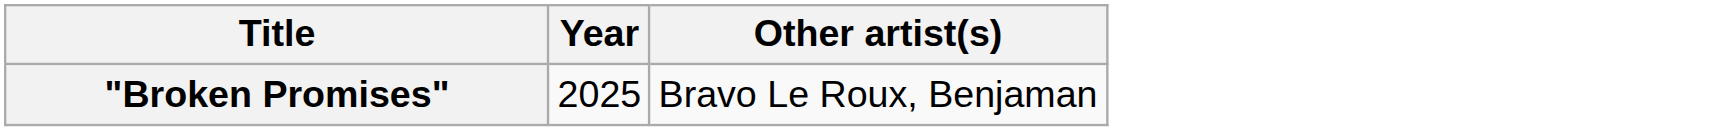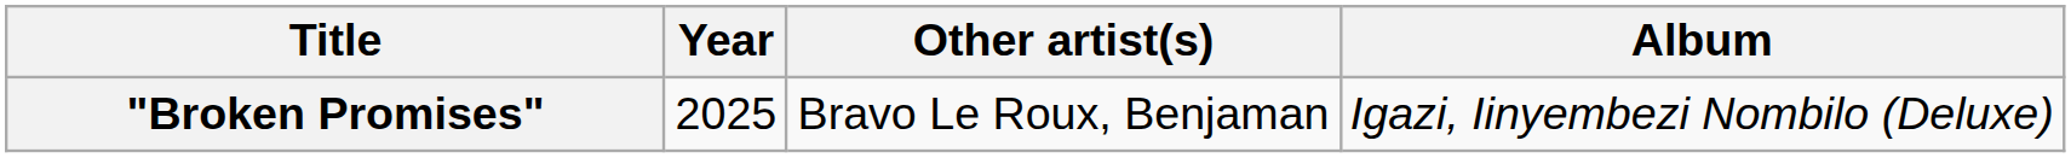+ column: Album | Igazi, Iinyembezi Nombilo (Deluxe)
